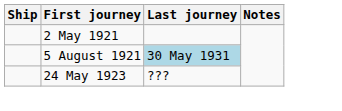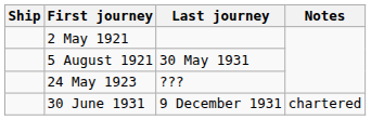5 August 1921 | Last journey: lightblue background -> no background
+ row: 30 June 1931 | 9 December 1931 | chartered
